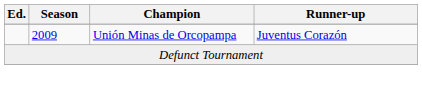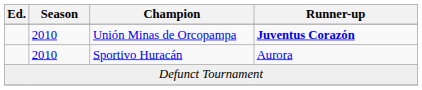Unión Minas de Orcopampa | Season: 2009 -> 2010
Unión Minas de Orcopampa | Runner-up: normal -> bold
+ row: 2010 | Sportivo Huracán | Aurora
